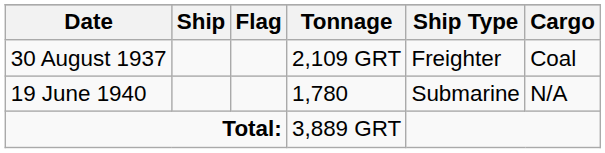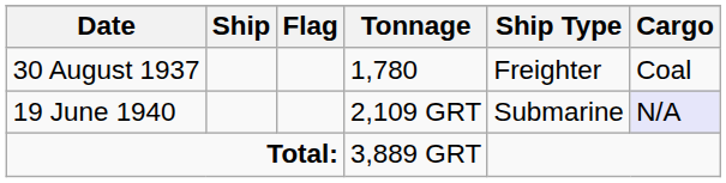30 August 1937 | Tonnage: 2,109 GRT -> 1,780
19 June 1940 | Tonnage: 1,780 -> 2,109 GRT
19 June 1940 | Cargo: no background -> lavender background
